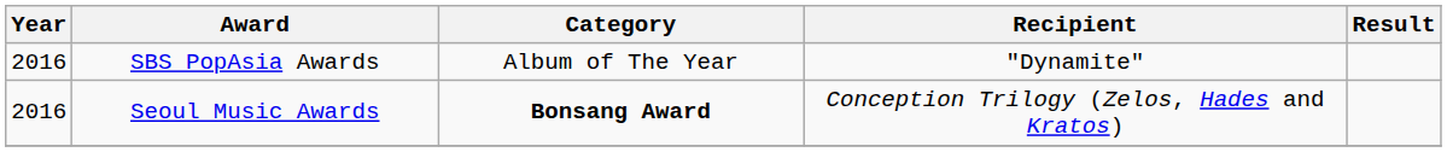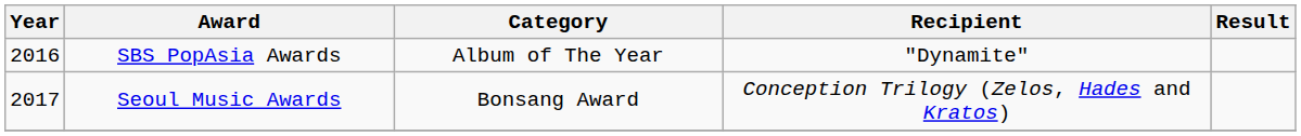Seoul Music Awards | Year: 2016 -> 2017
Seoul Music Awards | Category: bold -> normal
